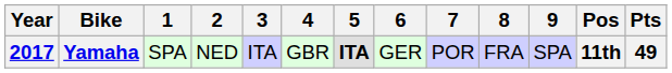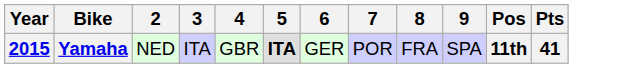- column: 1 | SPA
Yamaha | Year: 2017 -> 2015
Yamaha | Pts: 49 -> 41
